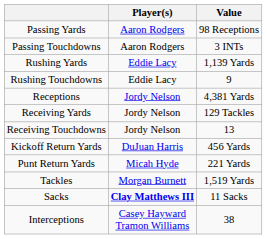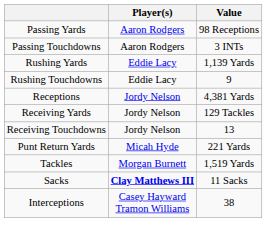- row: Kickoff Return Yards | DuJuan Harris | 456 Yards
